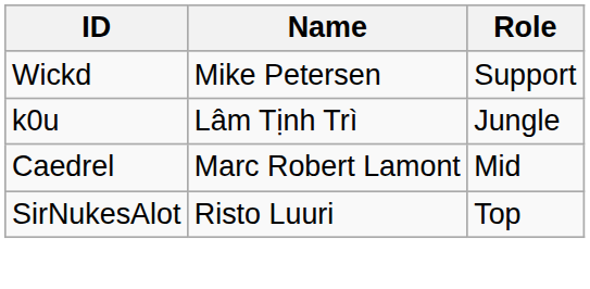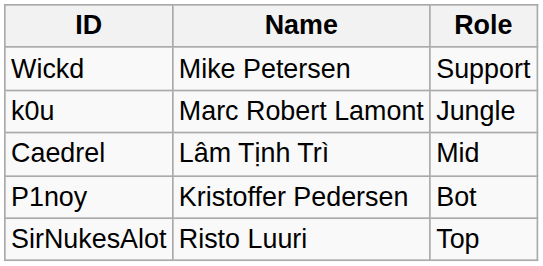k0u | Name: Lâm Tịnh Trì -> Marc Robert Lamont
Caedrel | Name: Marc Robert Lamont -> Lâm Tịnh Trì
+ row: P1noy | Kristoffer Pedersen | Bot
